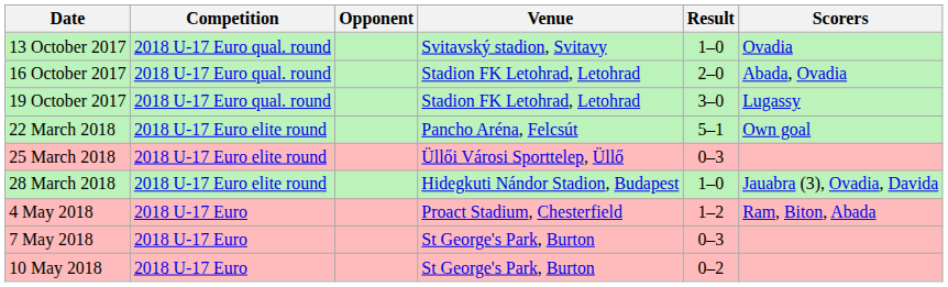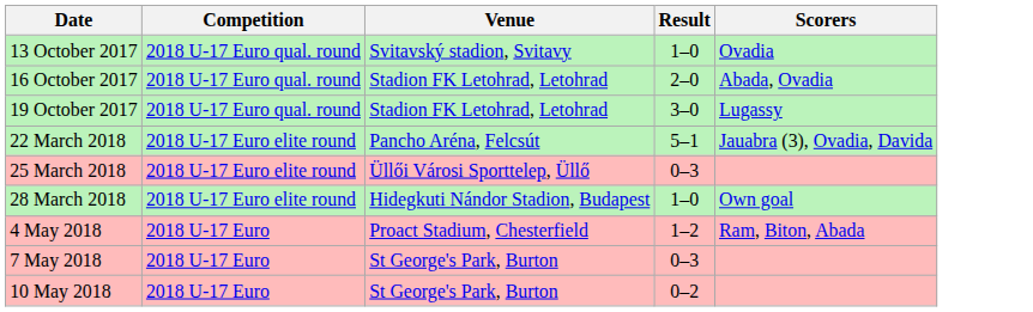- column: Opponent
22 March 2018 | Scorers: Own goal -> Jauabra (3), Ovadia, Davida
28 March 2018 | Scorers: Jauabra (3), Ovadia, Davida -> Own goal
